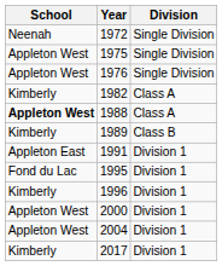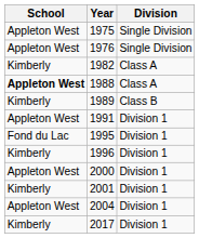- row: Neenah | 1972 | Single Division
1991 | School: Appleton East -> Appleton West
+ row: Kimberly | 2001 | Division 1
